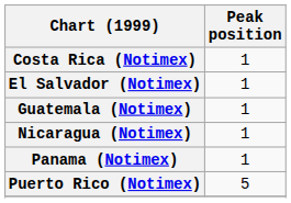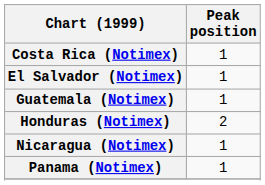+ row: Honduras (Notimex) | 2
- row: Puerto Rico (Notimex) | 5
